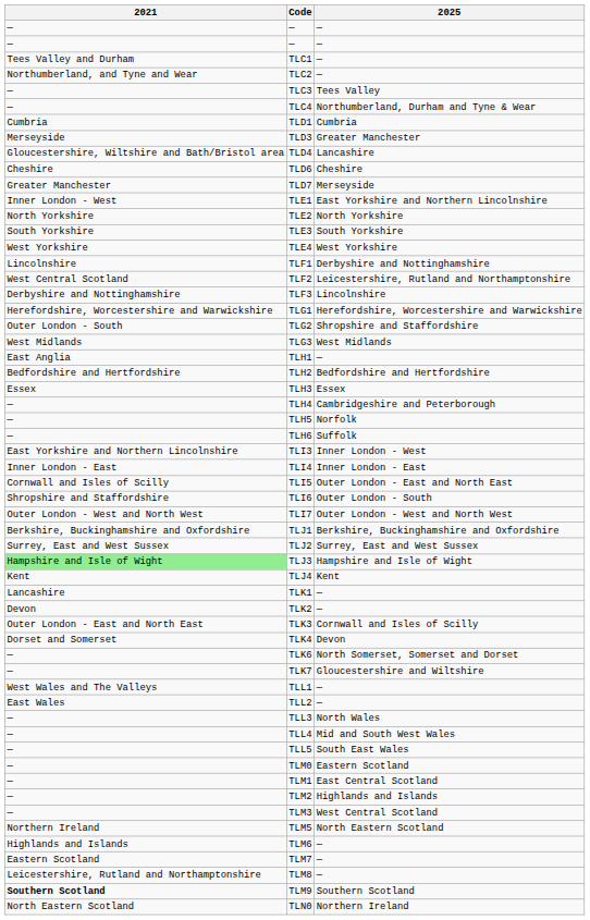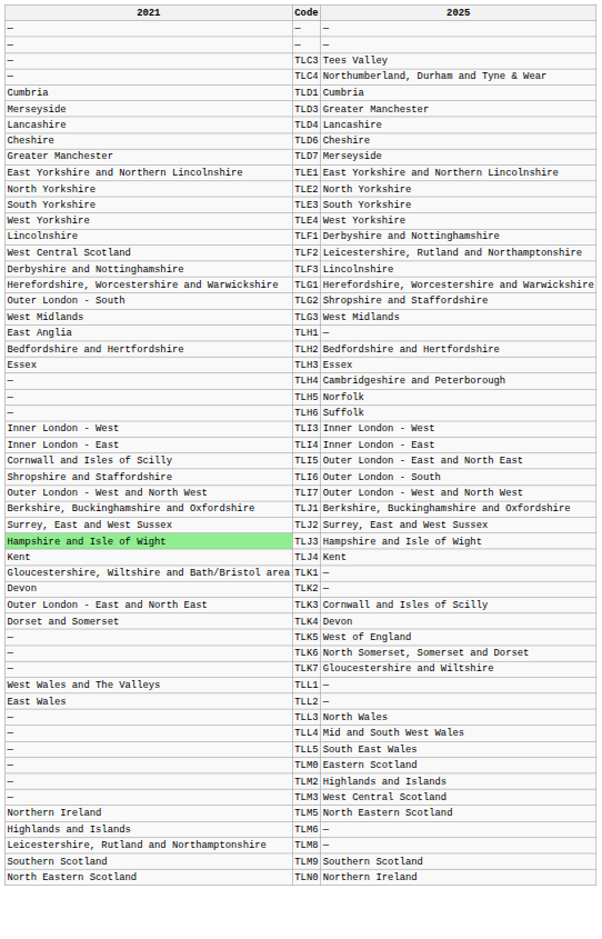- row: Tees Valley and Durham | TLC1 | —
- row: Northumberland, and Tyne and Wear | TLC2 | —
TLD4 | 2021: Gloucestershire, Wiltshire and Bath/Bristol area -> Lancashire
TLE1 | 2021: Inner London - West -> East Yorkshire and Northern Lincolnshire
TLI3 | 2021: East Yorkshire and Northern Lincolnshire -> Inner London - West
TLK1 | 2021: Lancashire -> Gloucestershire, Wiltshire and Bath/Bristol area
+ row: — | TLK5 | West of England
- row: — | TLM1 | East Central Scotland
- row: Eastern Scotland | TLM7 | —
TLM9 | 2021: bold -> normal
